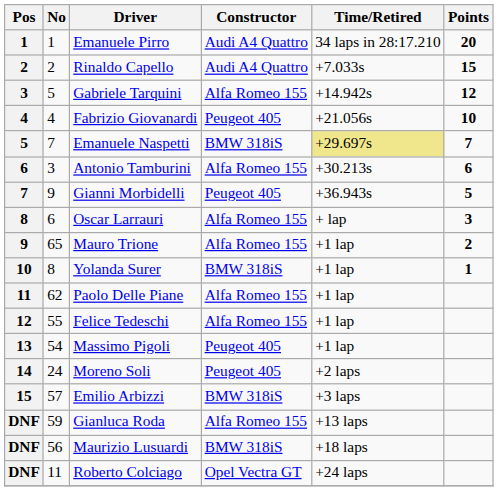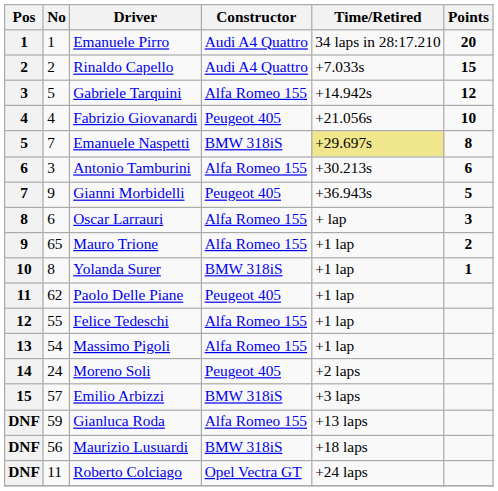Emanuele Naspetti | Points: 7 -> 8
Paolo Delle Piane | Constructor: Alfa Romeo 155 -> Peugeot 405
Massimo Pigoli | Constructor: Peugeot 405 -> Alfa Romeo 155
